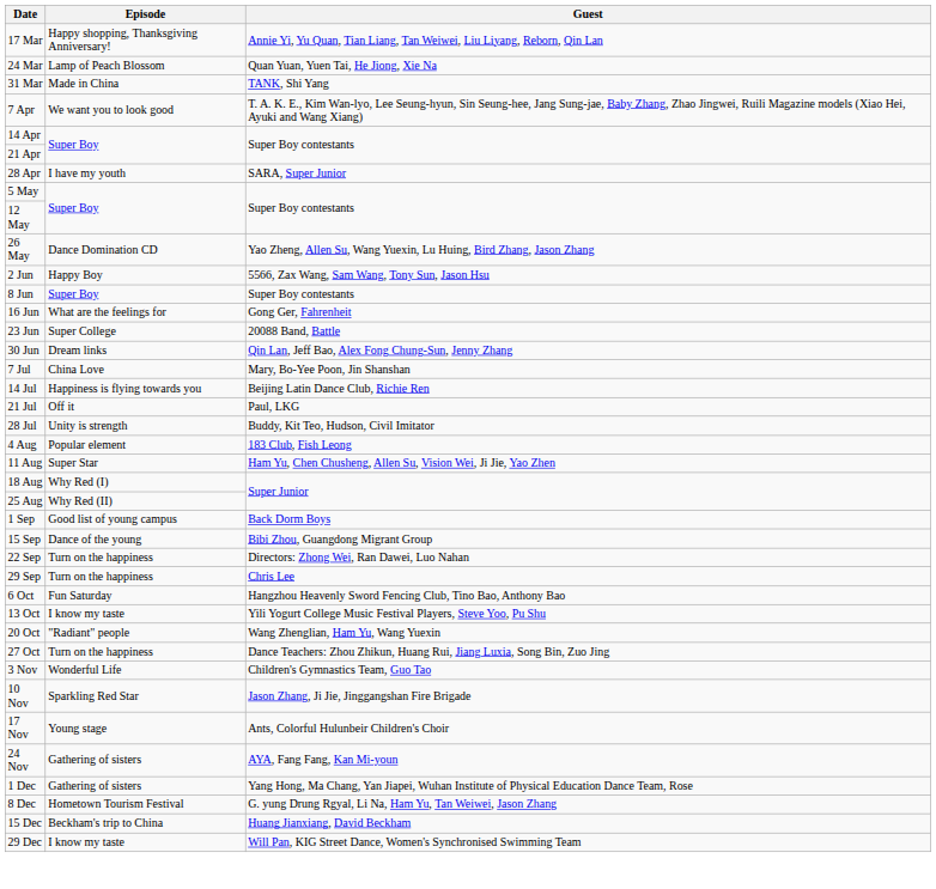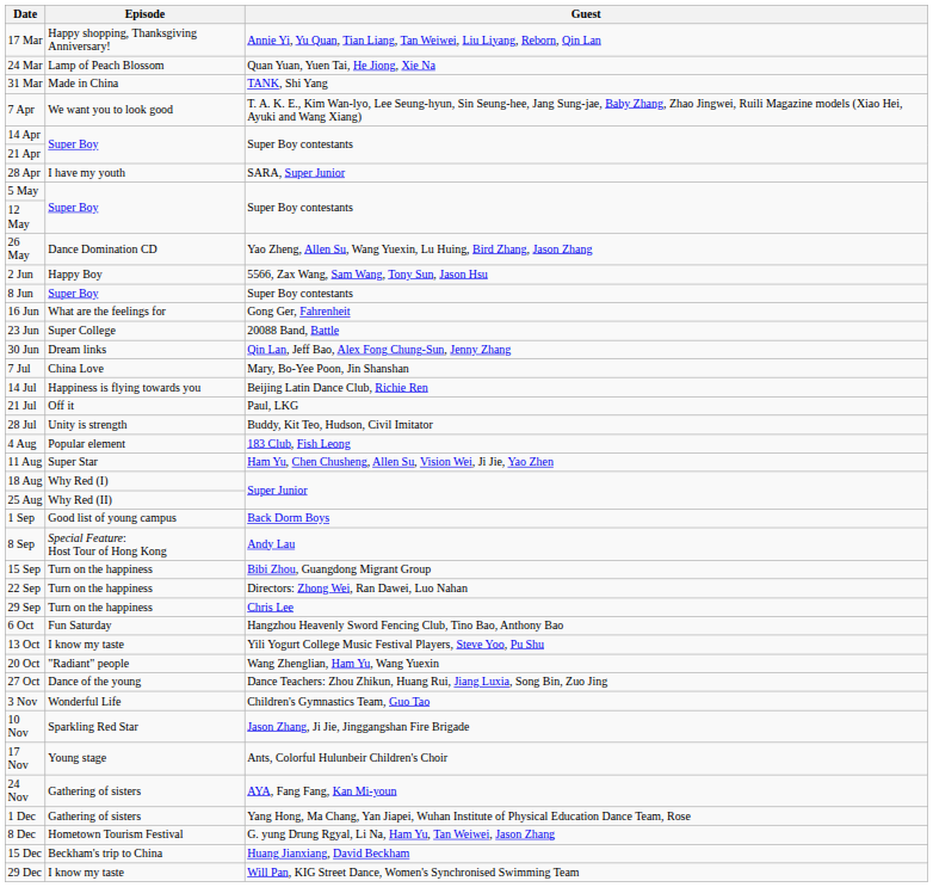+ row: 8 Sep | Special Feature: Host Tour of Hong Kong | Andy Lau
15 Sep | Episode: Dance of the young -> Turn on the happiness
27 Oct | Episode: Turn on the happiness -> Dance of the young
